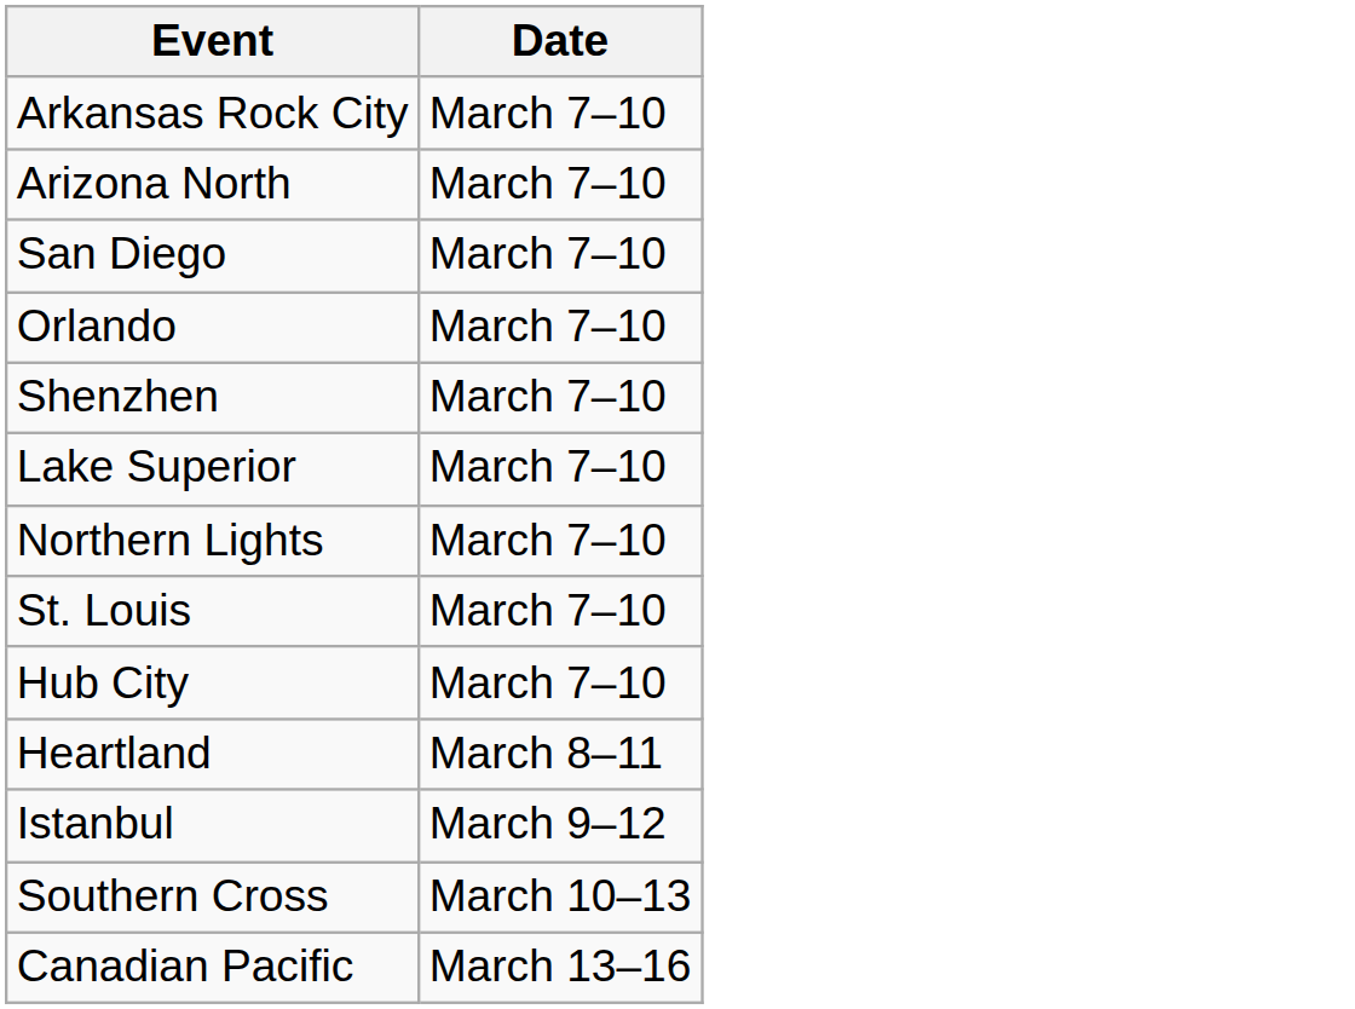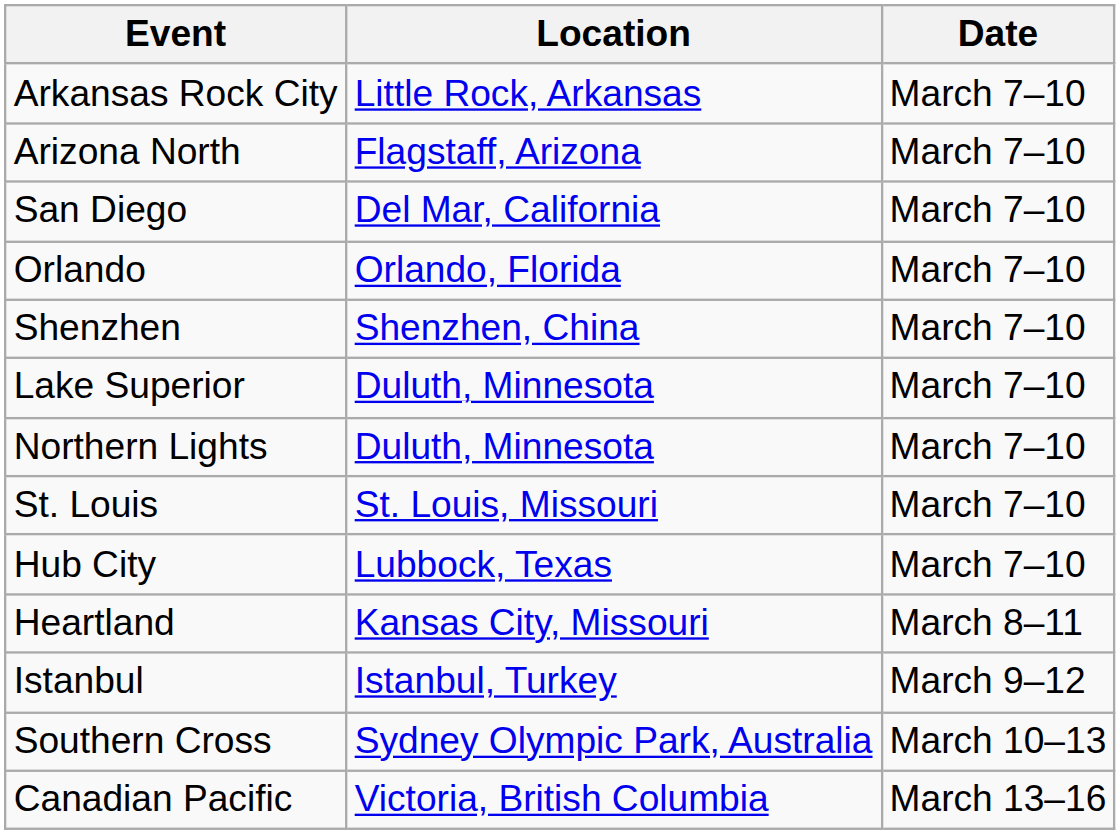+ column: Location | Little Rock, Arkansas | Flagstaff, Arizona | Del Mar, California | Orlando, Florida | Shenzhen, China | Duluth, Minnesota | Duluth, Minnesota | St. Louis, Missouri | Lubbock, Texas | Kansas City, Missouri | Istanbul, Turkey | Sydney Olympic Park, Australia | Victoria, British Columbia
